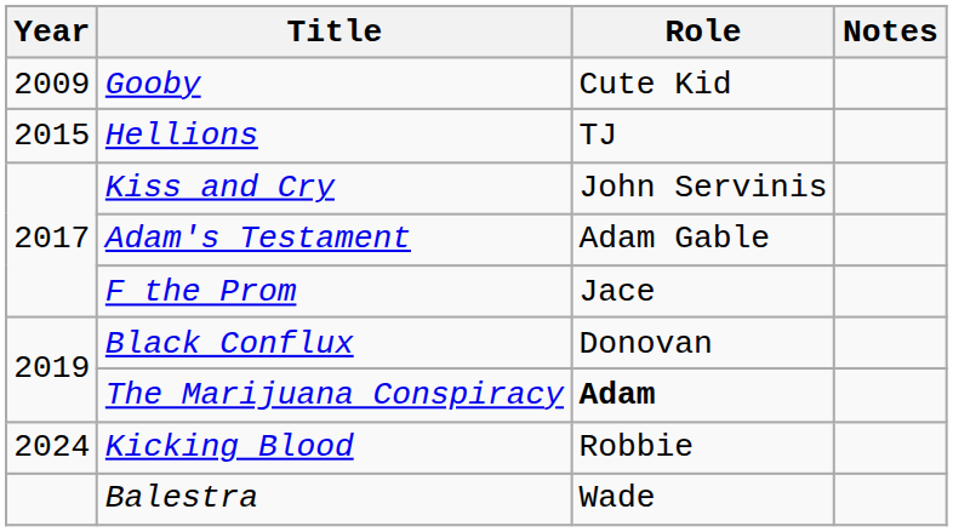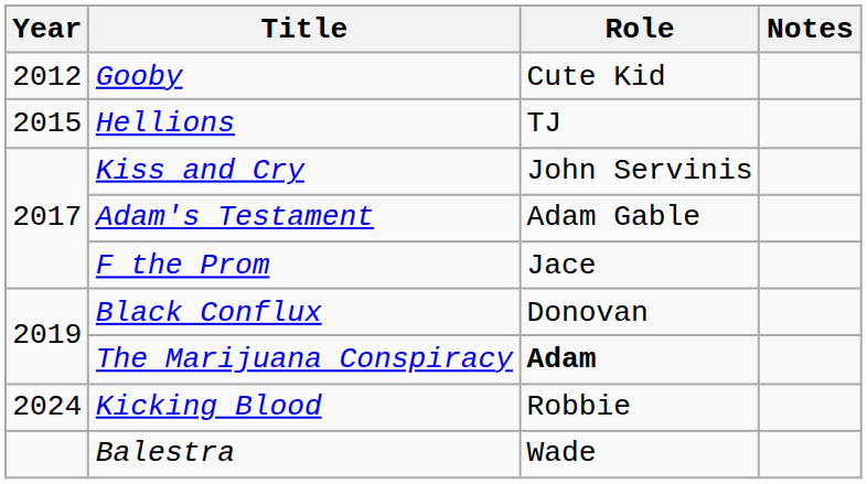Gooby | Year: 2009 -> 2012
